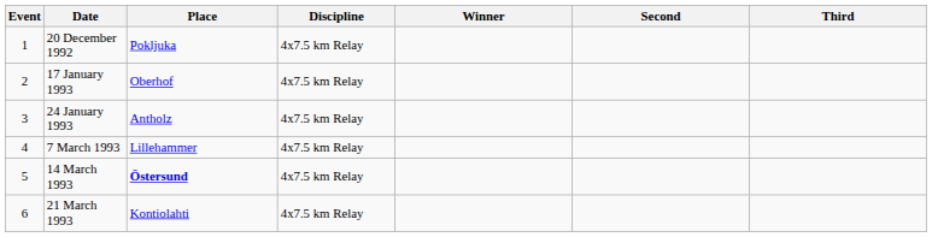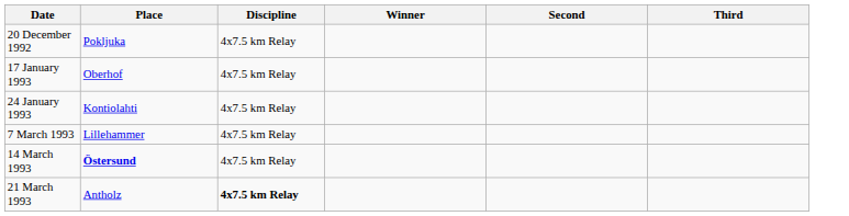- column: Event | 1 | 2 | 3 | 4 | 5 | 6
24 January 1993 | Place: Antholz -> Kontiolahti
21 March 1993 | Place: Kontiolahti -> Antholz
21 March 1993 | Discipline: normal -> bold
